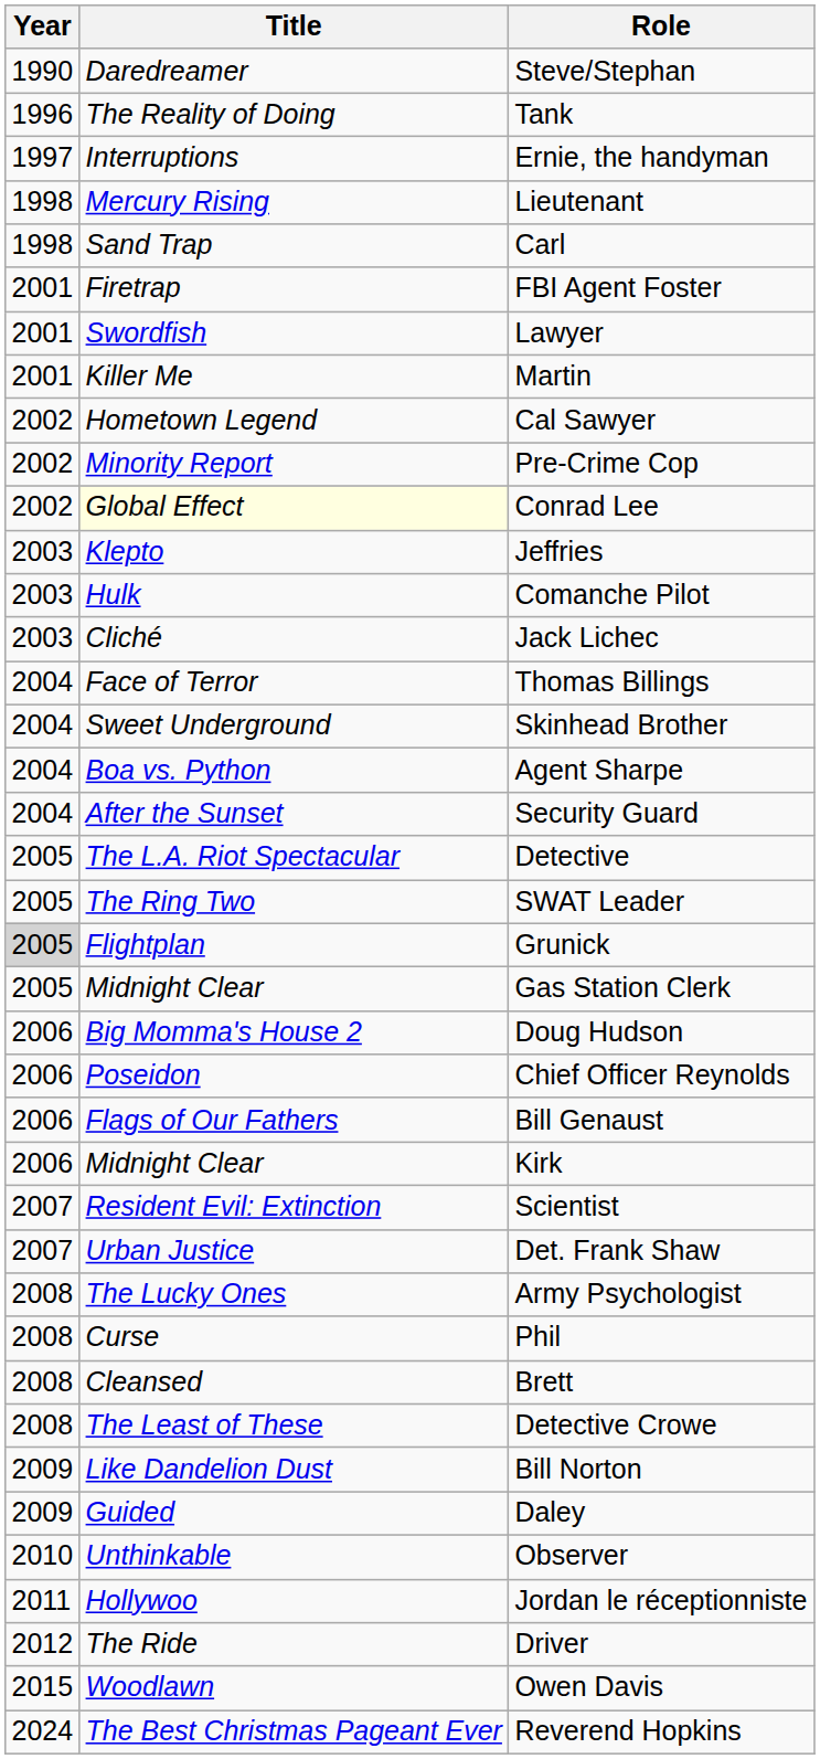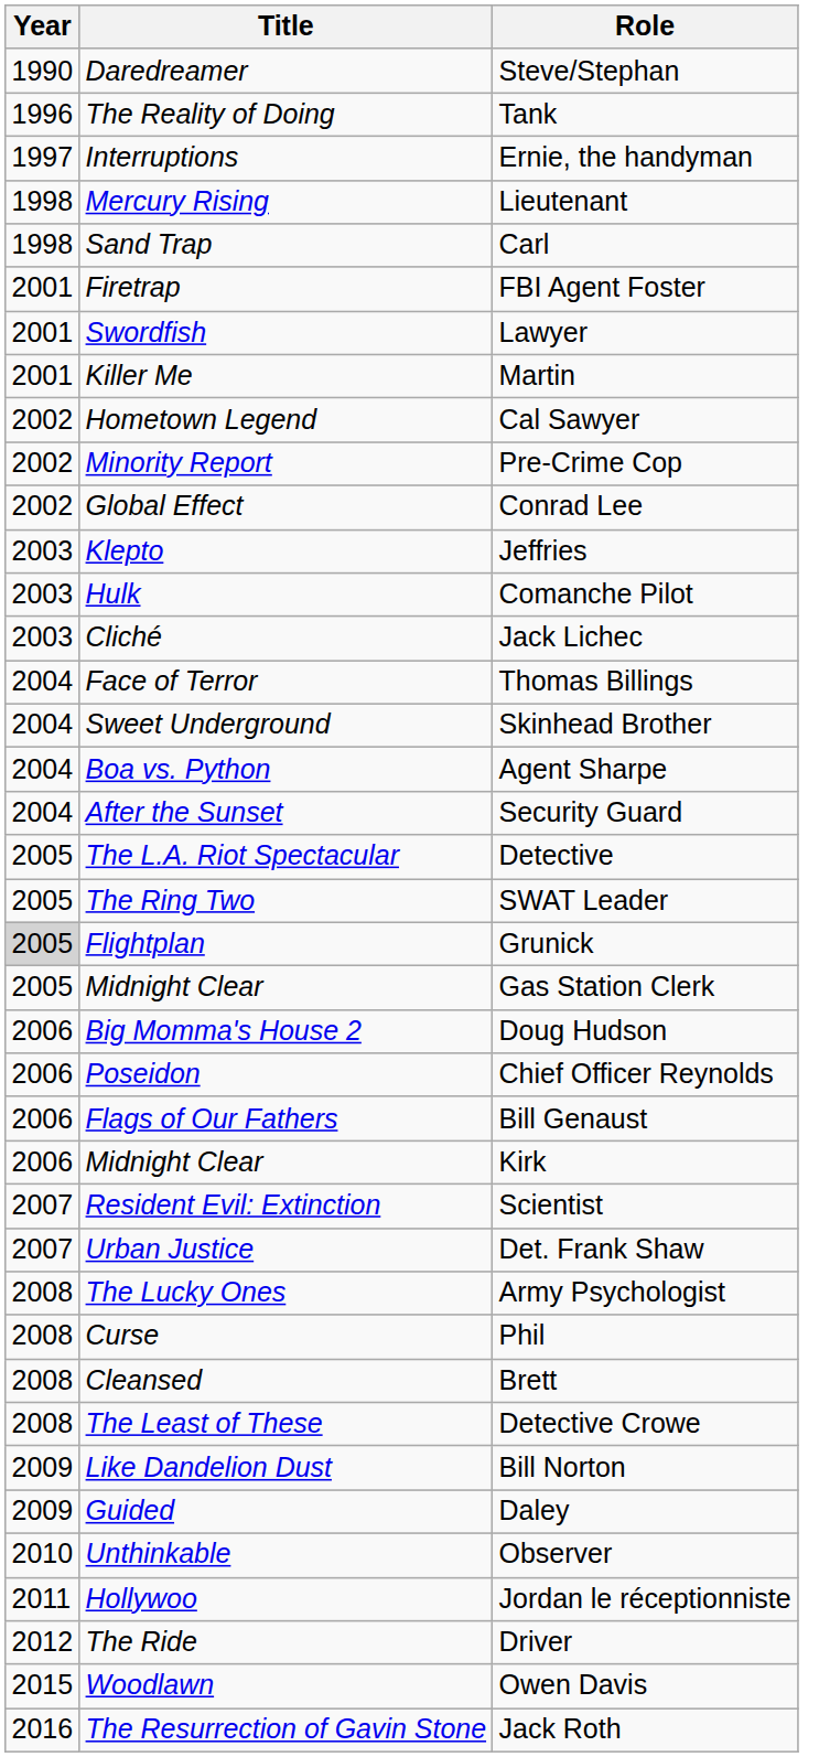Conrad Lee | Title: lightyellow background -> no background
+ row: 2016 | The Resurrection of Gavin Stone | Jack Roth
- row: 2024 | The Best Christmas Pageant Ever | Reverend Hopkins
